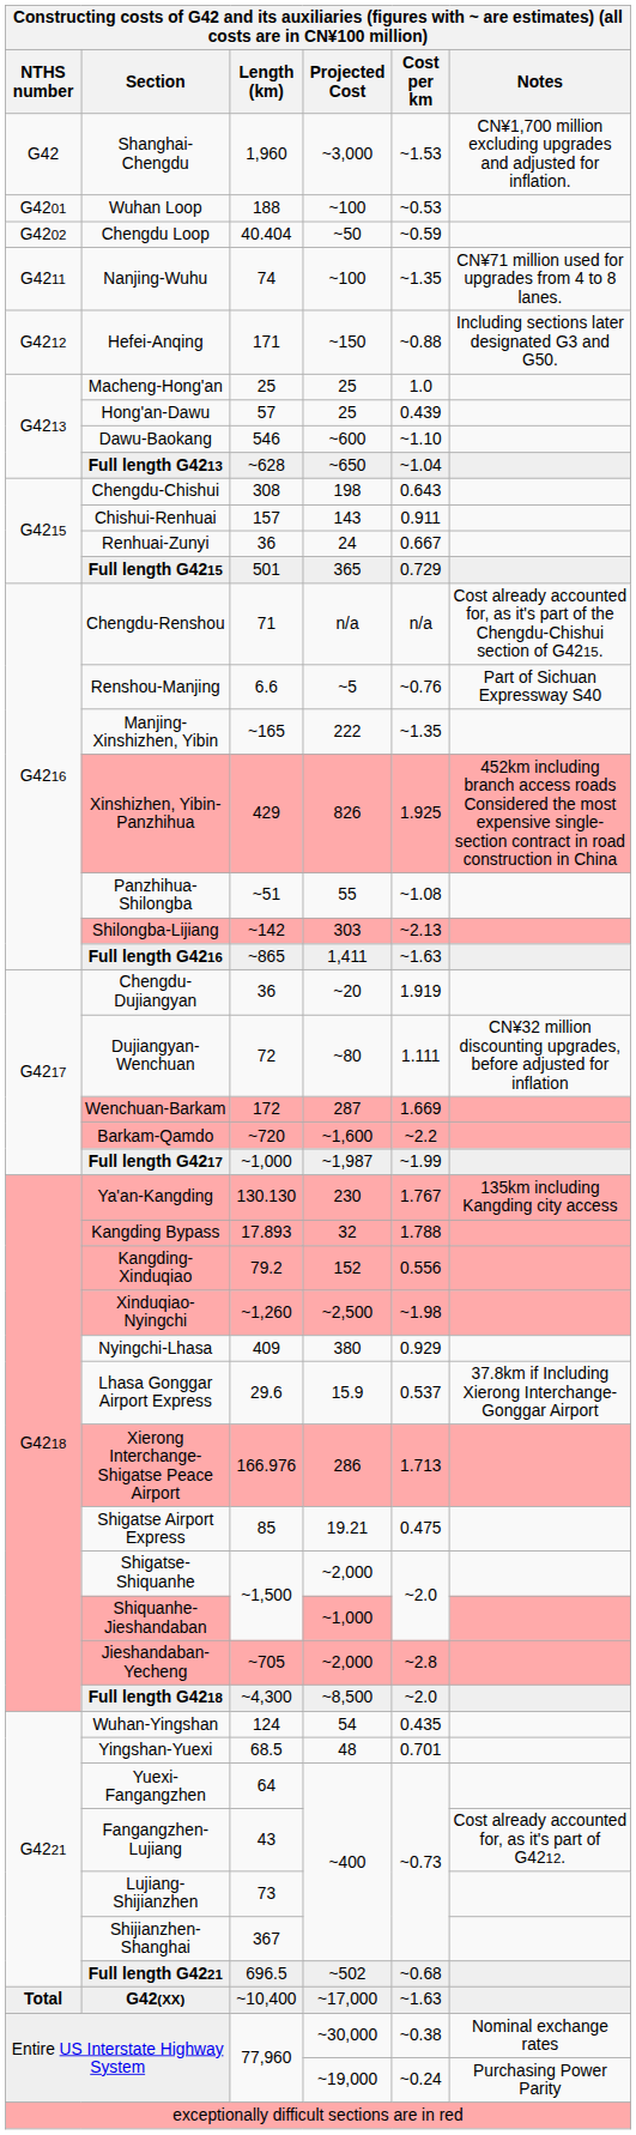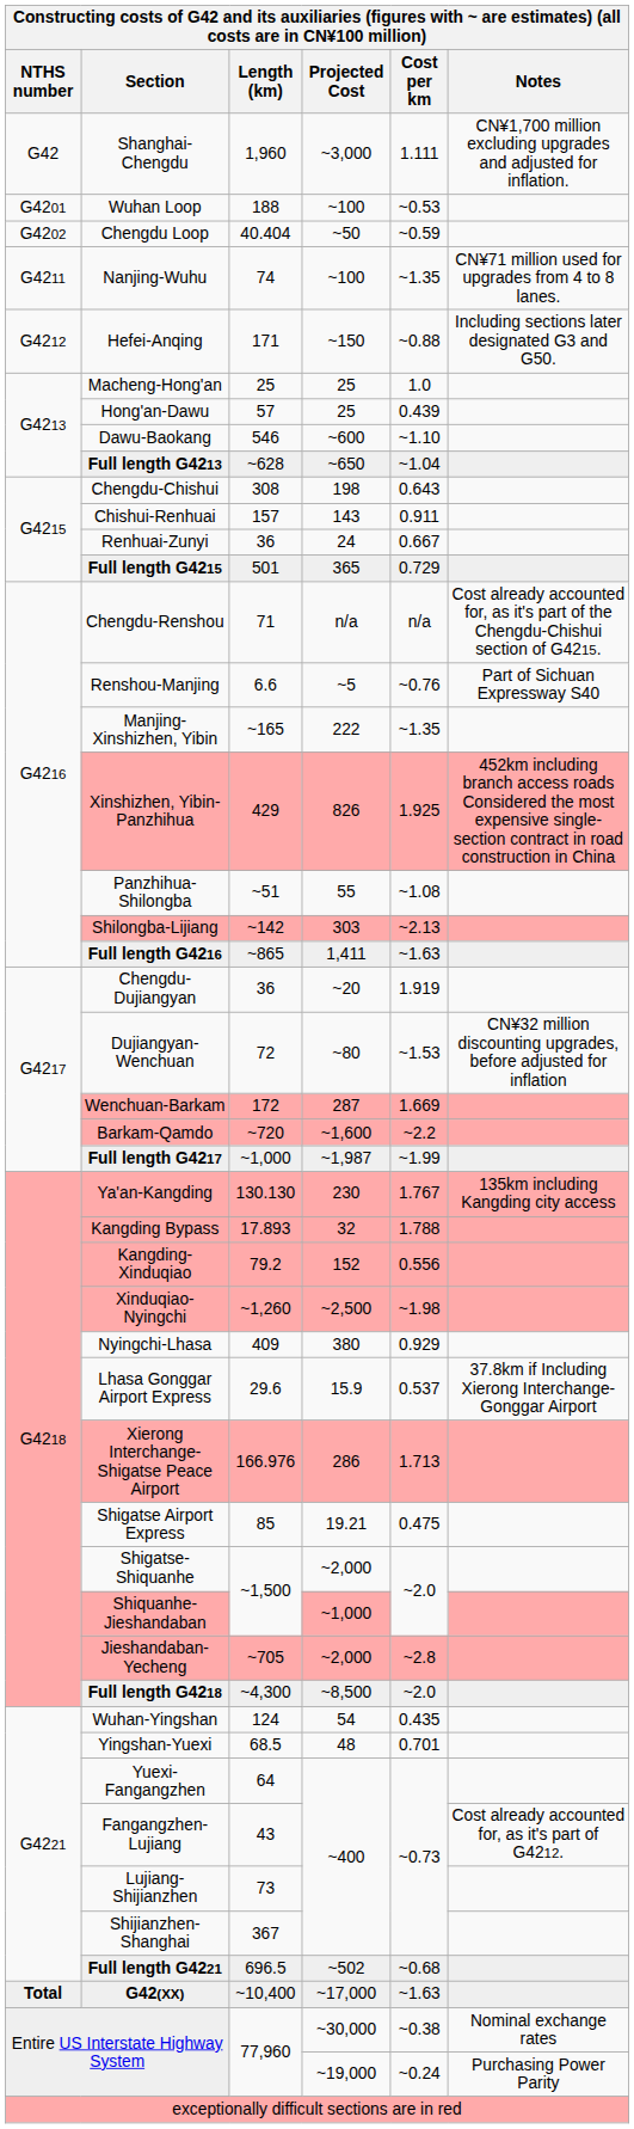Shanghai-Chengdu | Cost per km: ~1.53 -> 1.111
Dujiangyan-Wenchuan | Cost per km: 1.111 -> ~1.53
